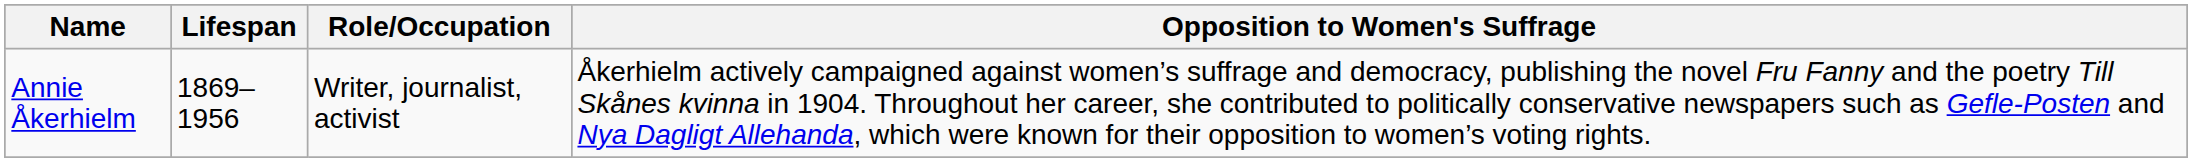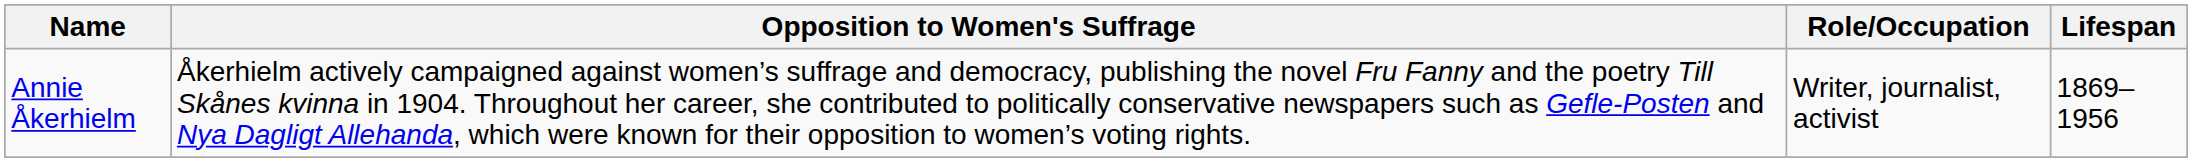columns swapped: Lifespan <-> Opposition to Women's Suffrage
